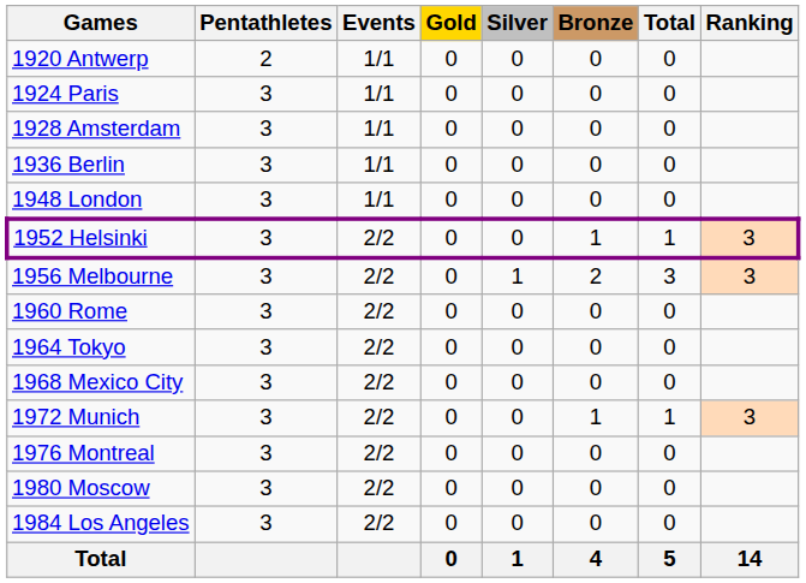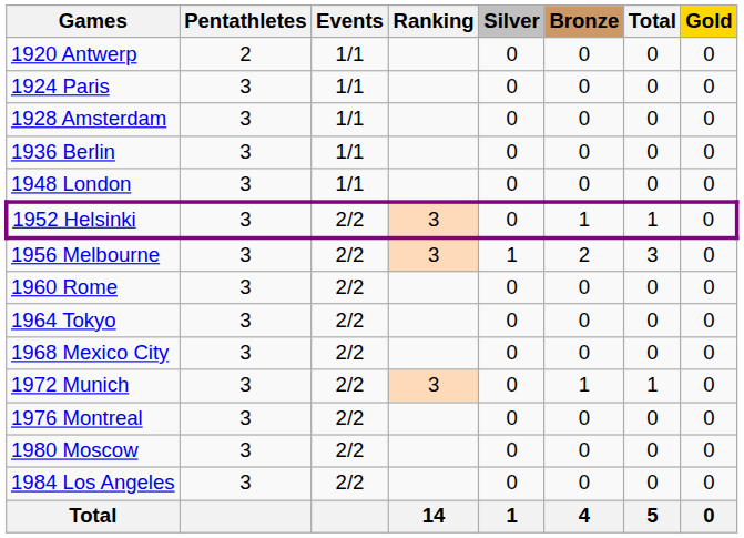columns swapped: Gold <-> Ranking
